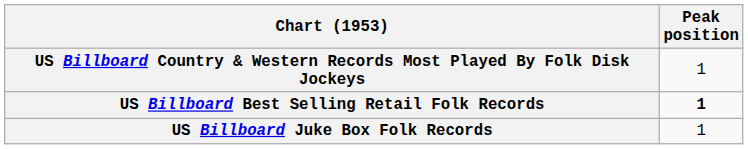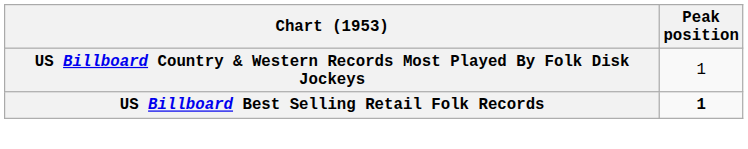- row: US Billboard Juke Box Folk Records | 1
